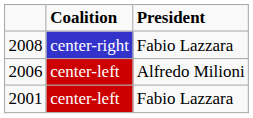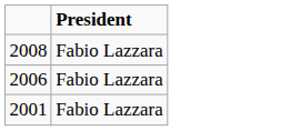- column: Coalition | center-right | center-left | center-left
2006 | President: Alfredo Milioni -> Fabio Lazzara
